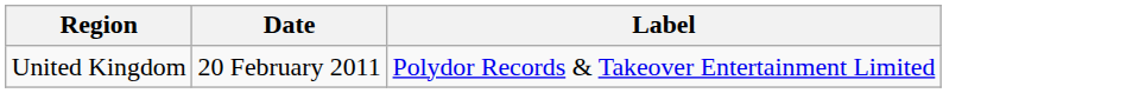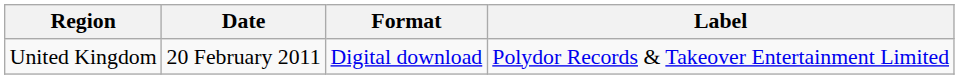+ column: Format | Digital download
